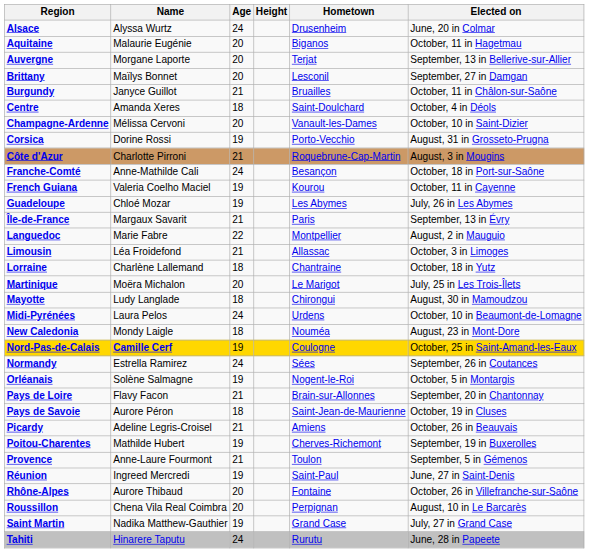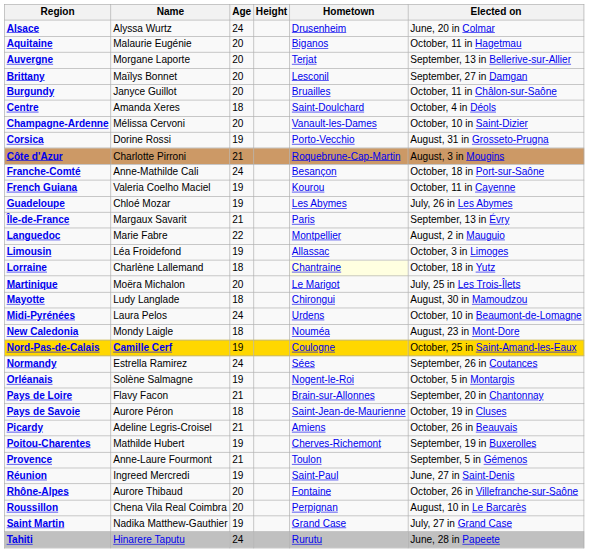Burgundy | Age: 21 -> 20
Limousin | Age: 21 -> 19
Lorraine | Hometown: no background -> lightyellow background
